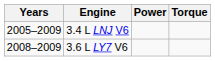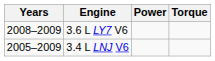rows swapped: 3.4 L LNJ V6 <-> 3.6 L LY7 V6
